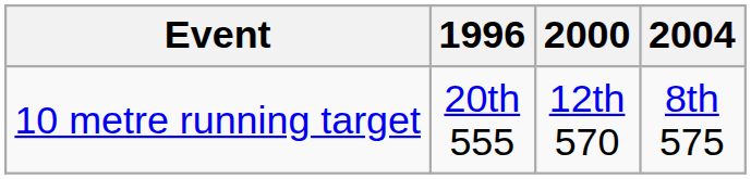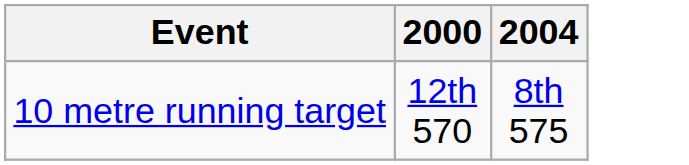- column: 1996 | 20th 555
